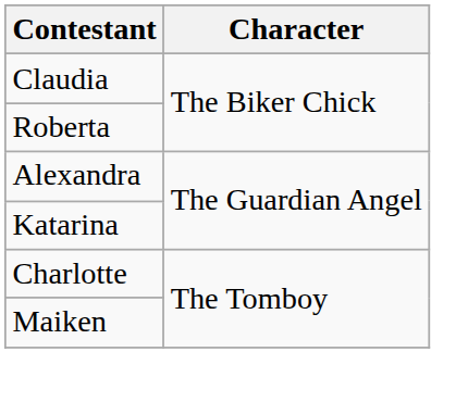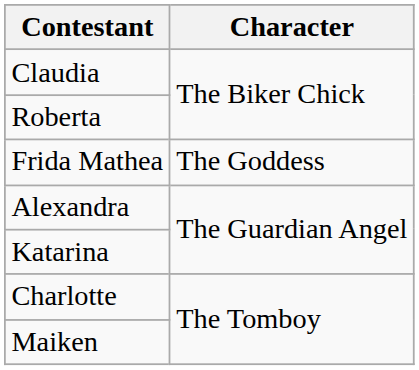+ row: Frida Mathea | The Goddess
